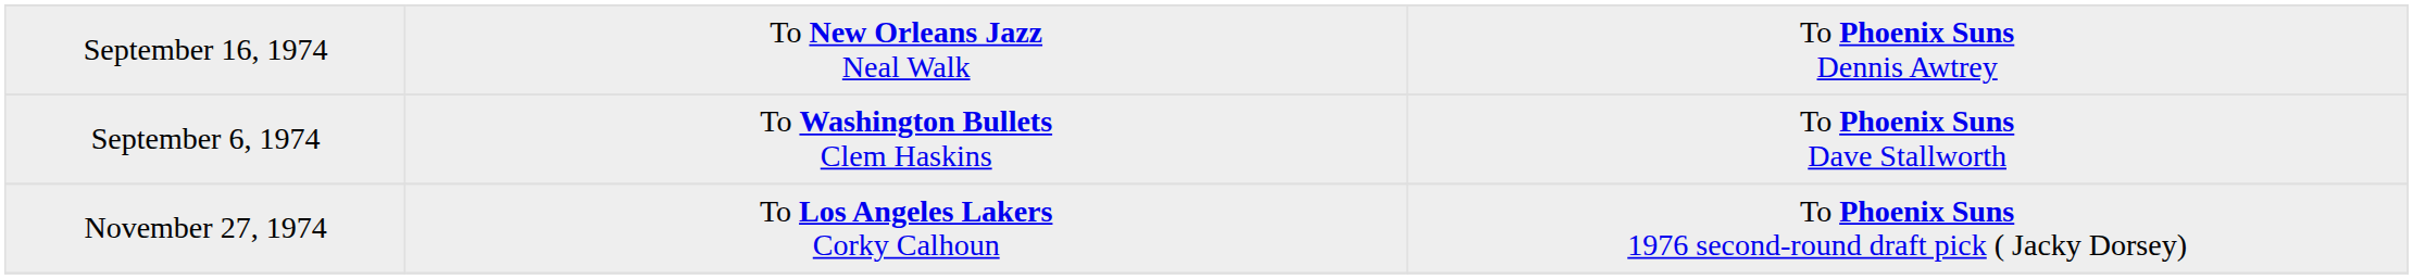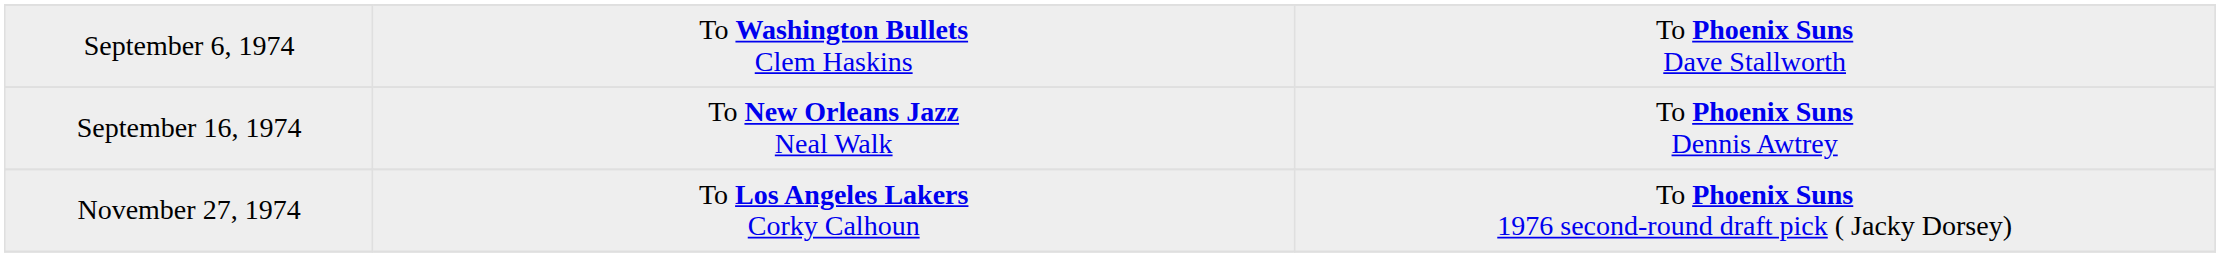rows swapped: September 6, 1974 <-> September 16, 1974
